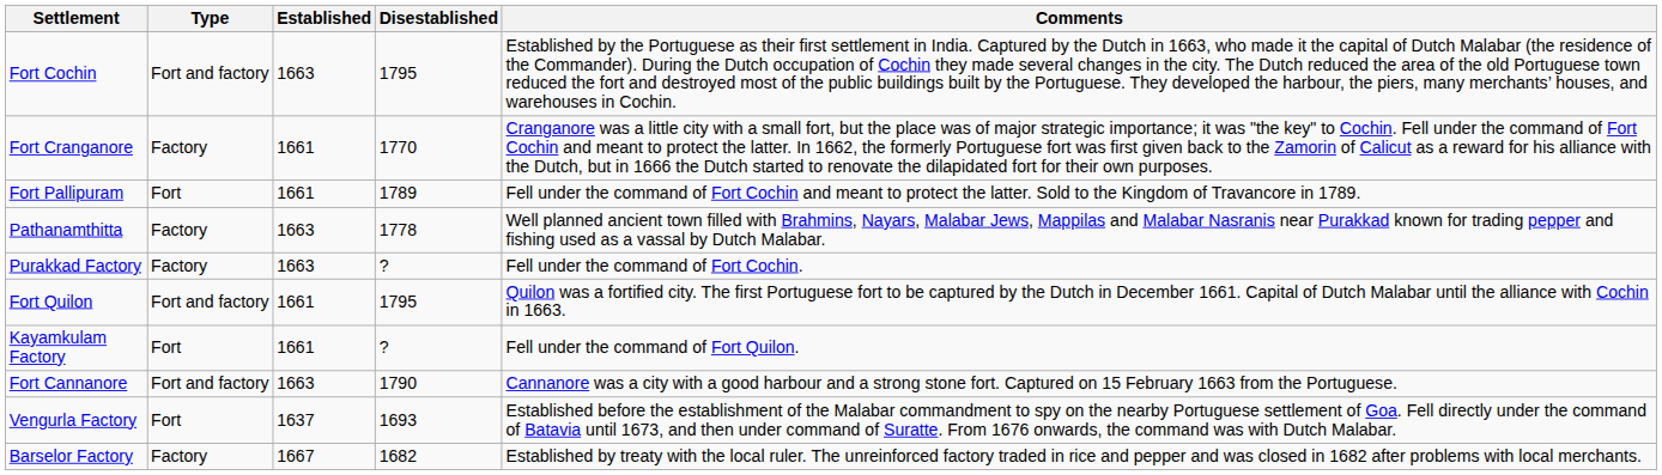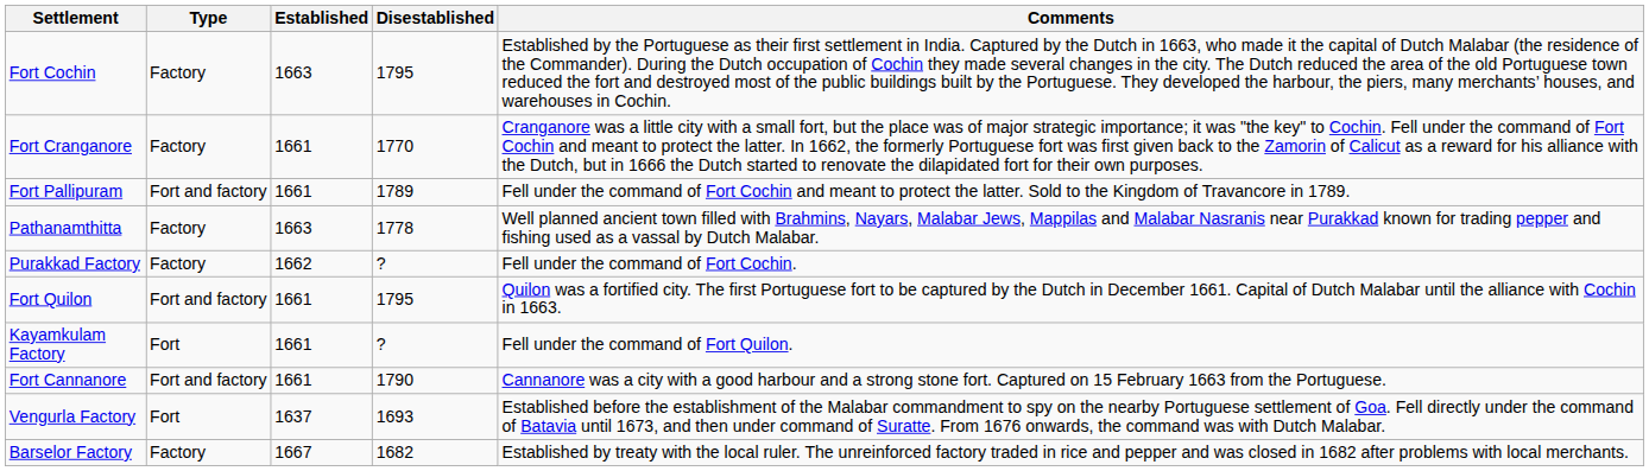Fort Cochin | Type: Fort and factory -> Factory
Fort Pallipuram | Type: Fort -> Fort and factory
Purakkad Factory | Established: 1663 -> 1662
Fort Cannanore | Established: 1663 -> 1661
